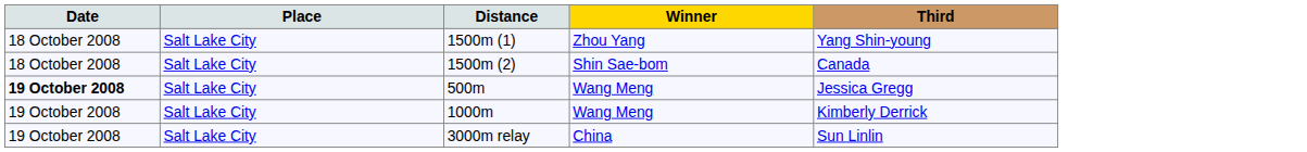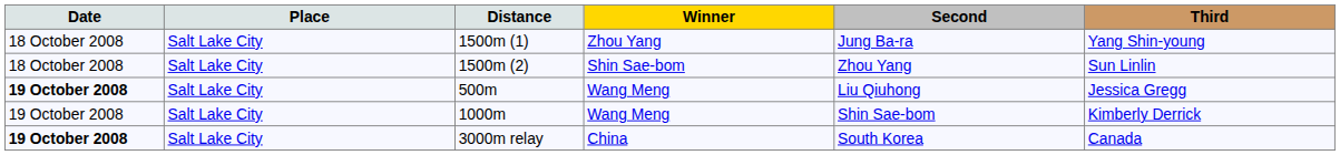+ column: Second | Jung Ba-ra | Zhou Yang | Liu Qiuhong | Shin Sae-bom | South Korea
1500m (2) | Third: Canada -> Sun Linlin
3000m relay | Date: normal -> bold
3000m relay | Third: Sun Linlin -> Canada
